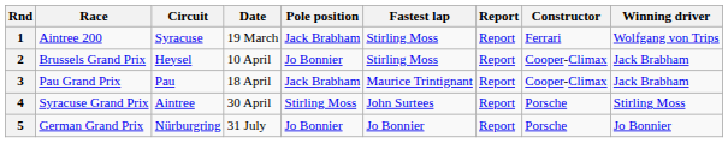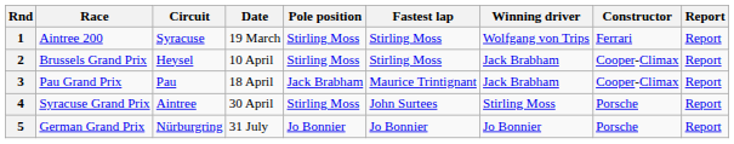columns swapped: Winning driver <-> Report
1 | Pole position: Jack Brabham -> Stirling Moss
2 | Pole position: Jo Bonnier -> Stirling Moss
